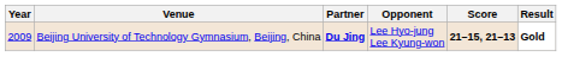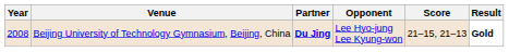Beijing University of Technology Gymnasium, Beijing, China | Year: 2009 -> 2008
Beijing University of Technology Gymnasium, Beijing, China | Score: bold -> normal
